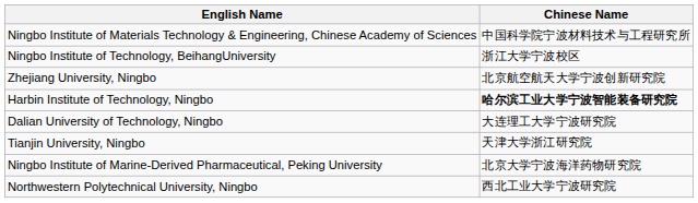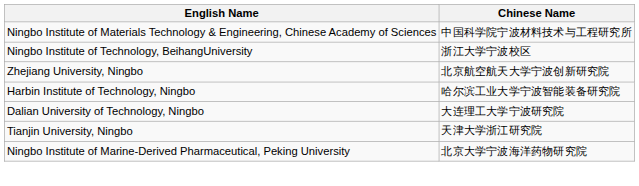Harbin Institute of Technology, Ningbo | Chinese Name: bold -> normal
- row: Northwestern Polytechnical University, Ningbo | 西北工业大学宁波研究院
